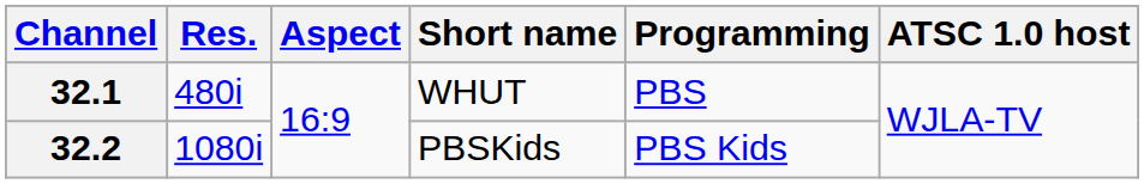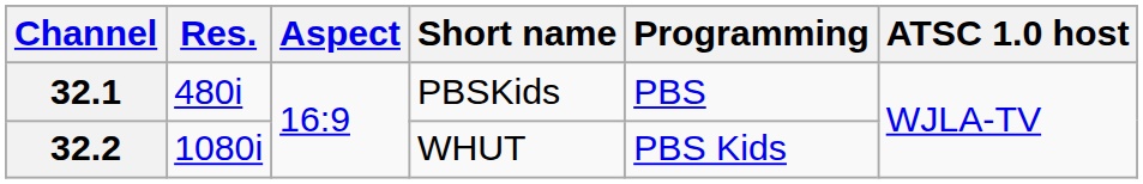32.1 | Short name: WHUT -> PBSKids
32.2 | Short name: PBSKids -> WHUT
